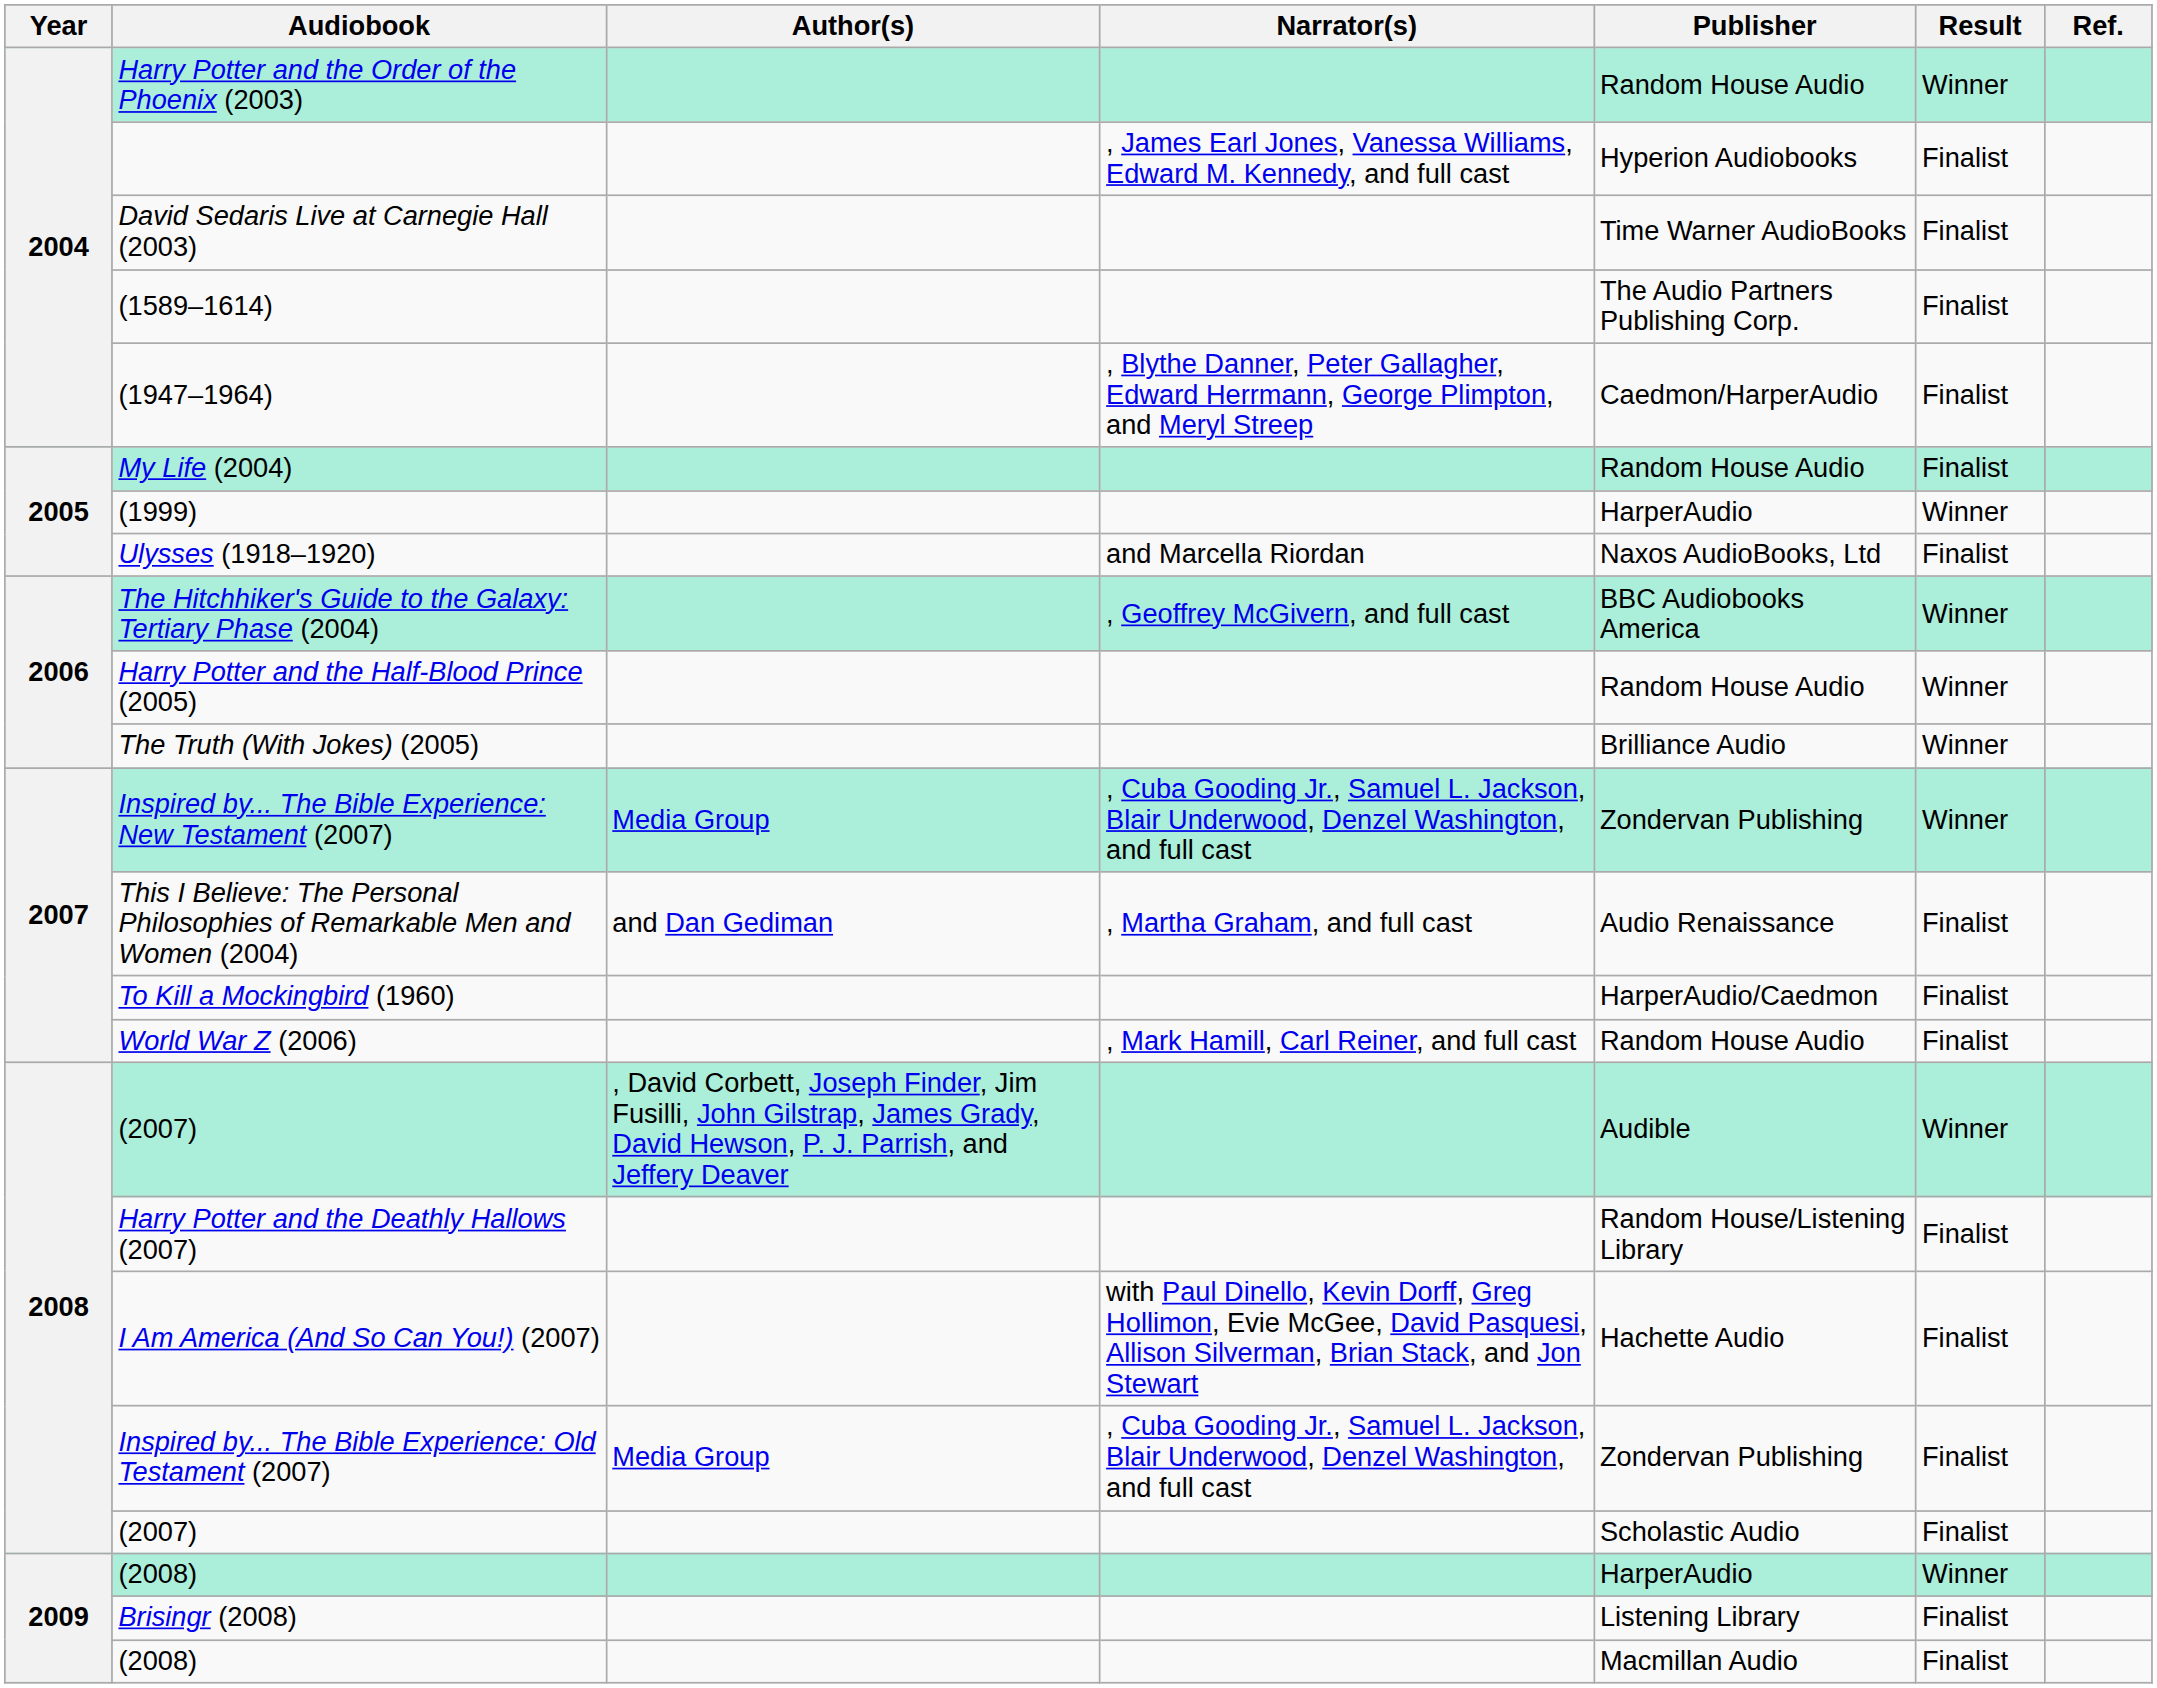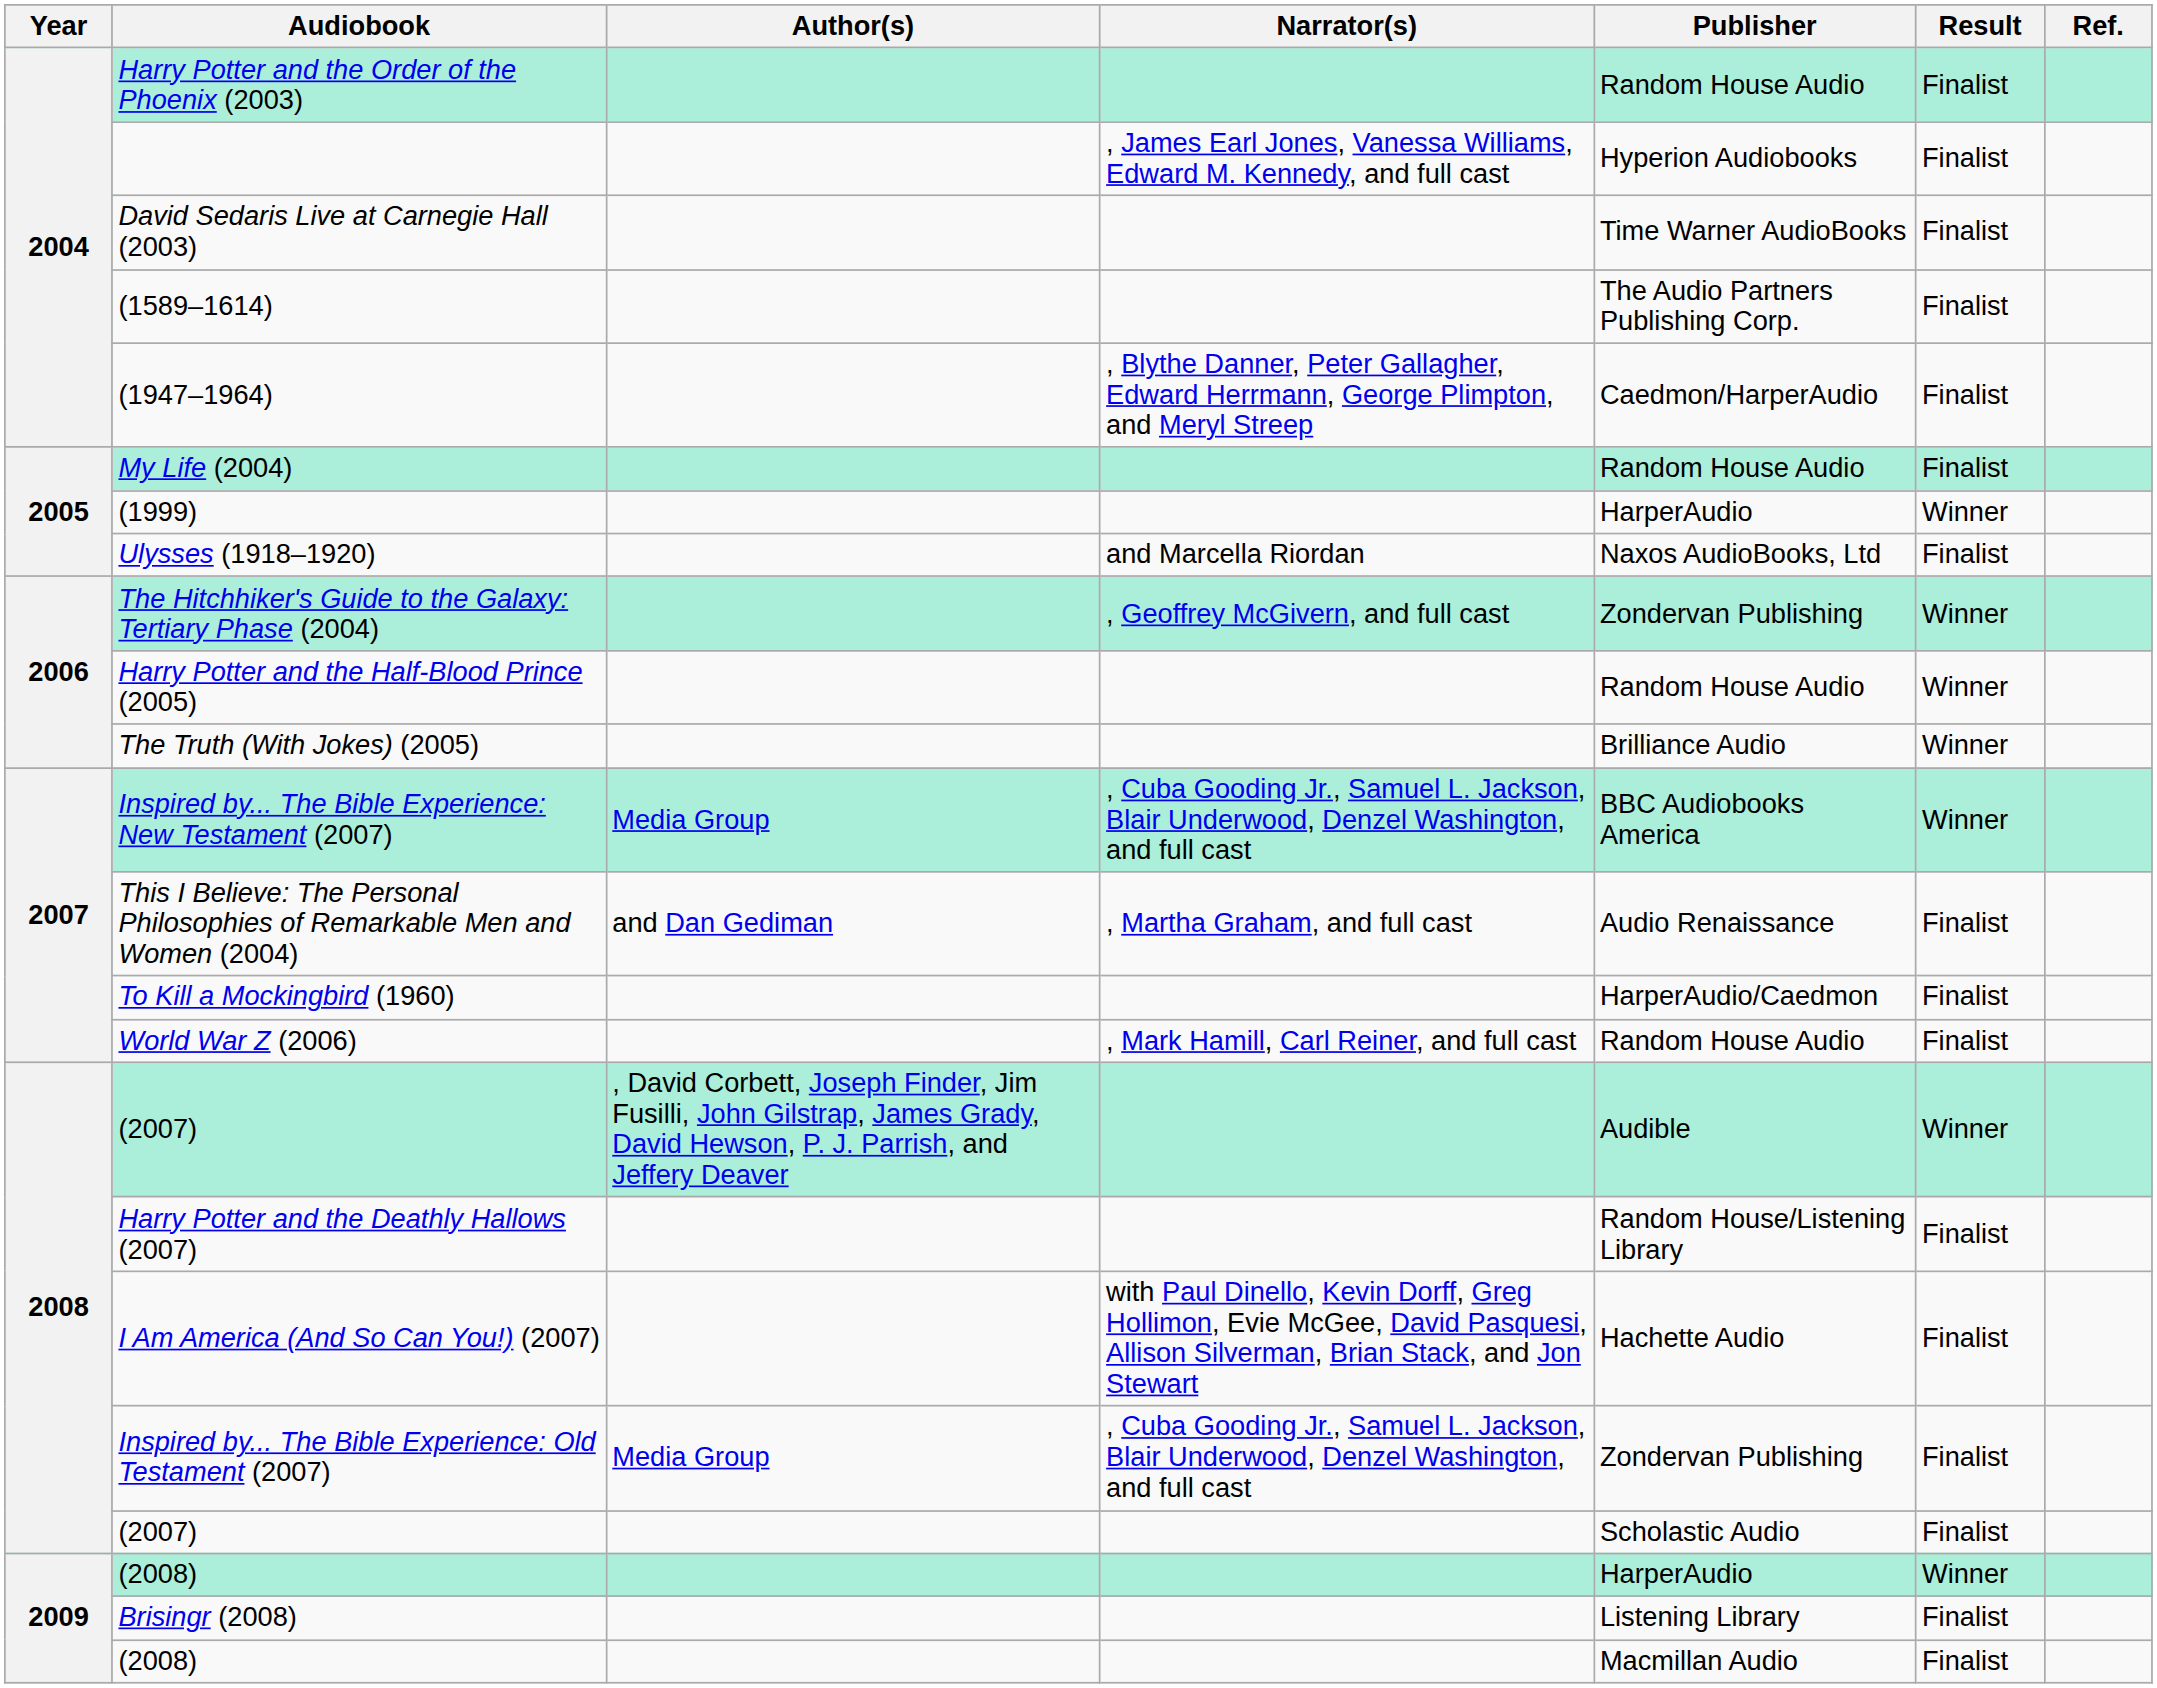Harry Potter and the Order of the Phoenix (2003) | Result: Winner -> Finalist
The Hitchhiker's Guide to the Galaxy: Tertiary Phase (2004) | Publisher: BBC Audiobooks America -> Zondervan Publishing
Inspired by... The Bible Experience: New Testament (2007) | Publisher: Zondervan Publishing -> BBC Audiobooks America
